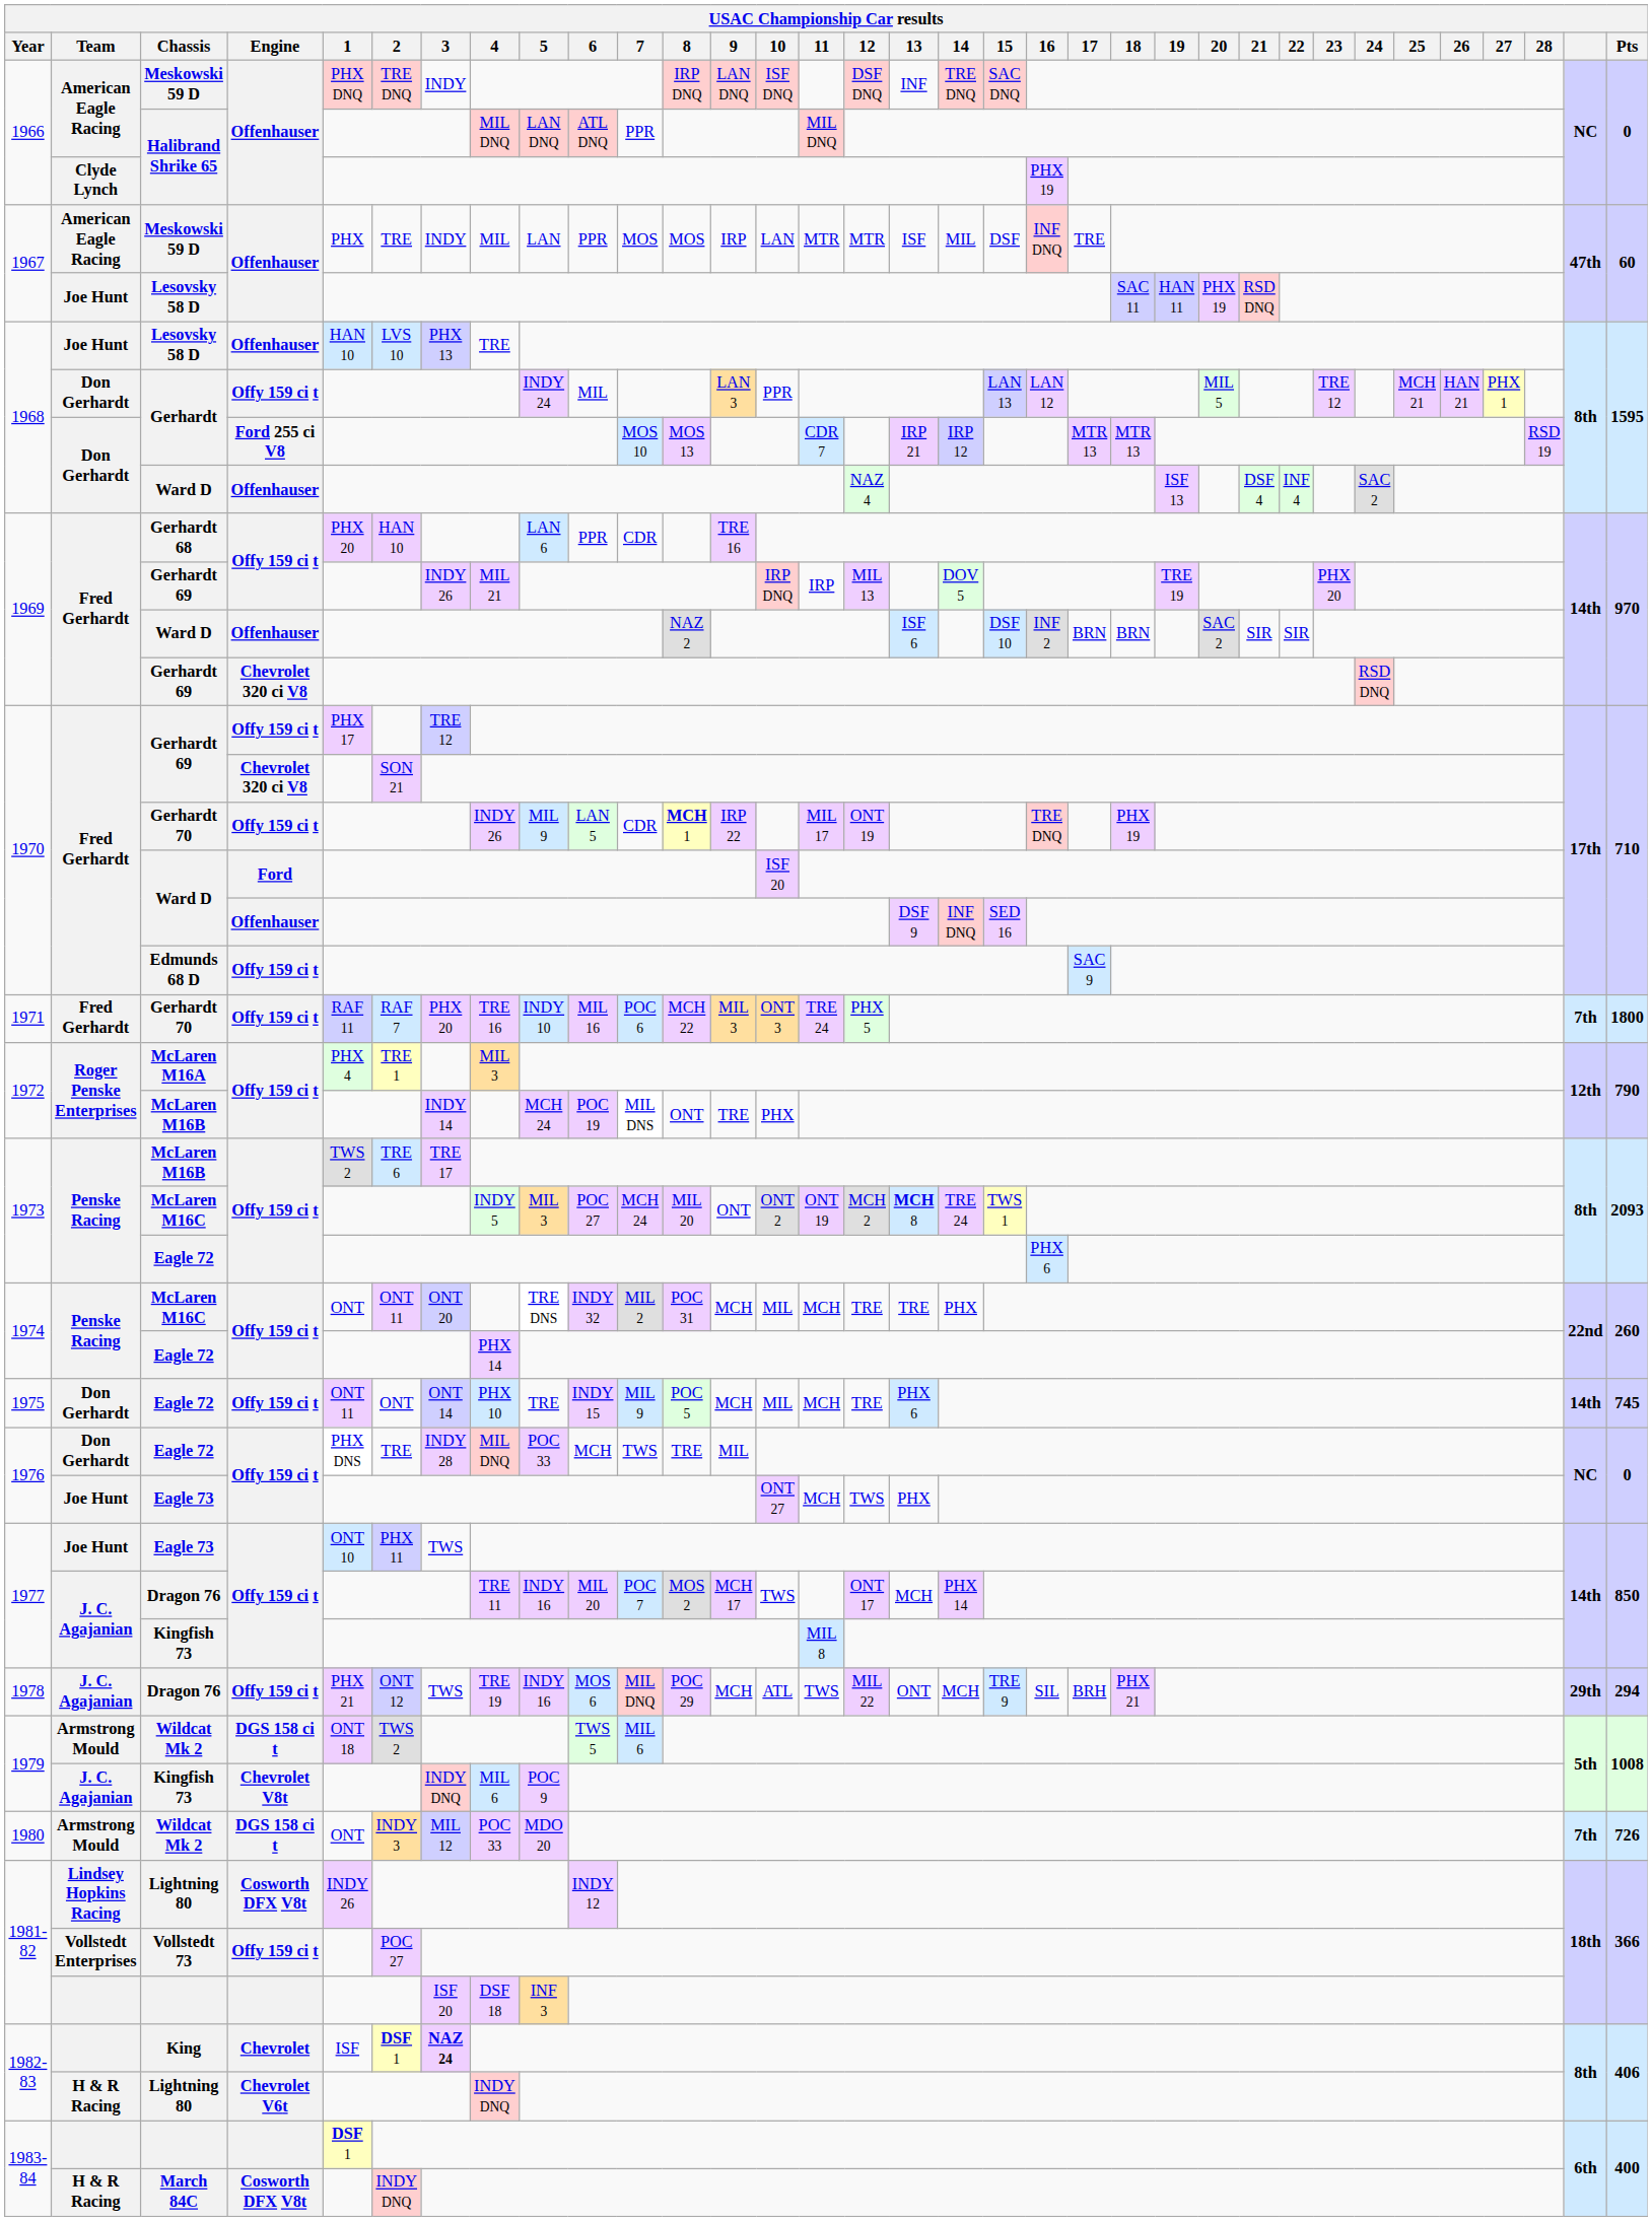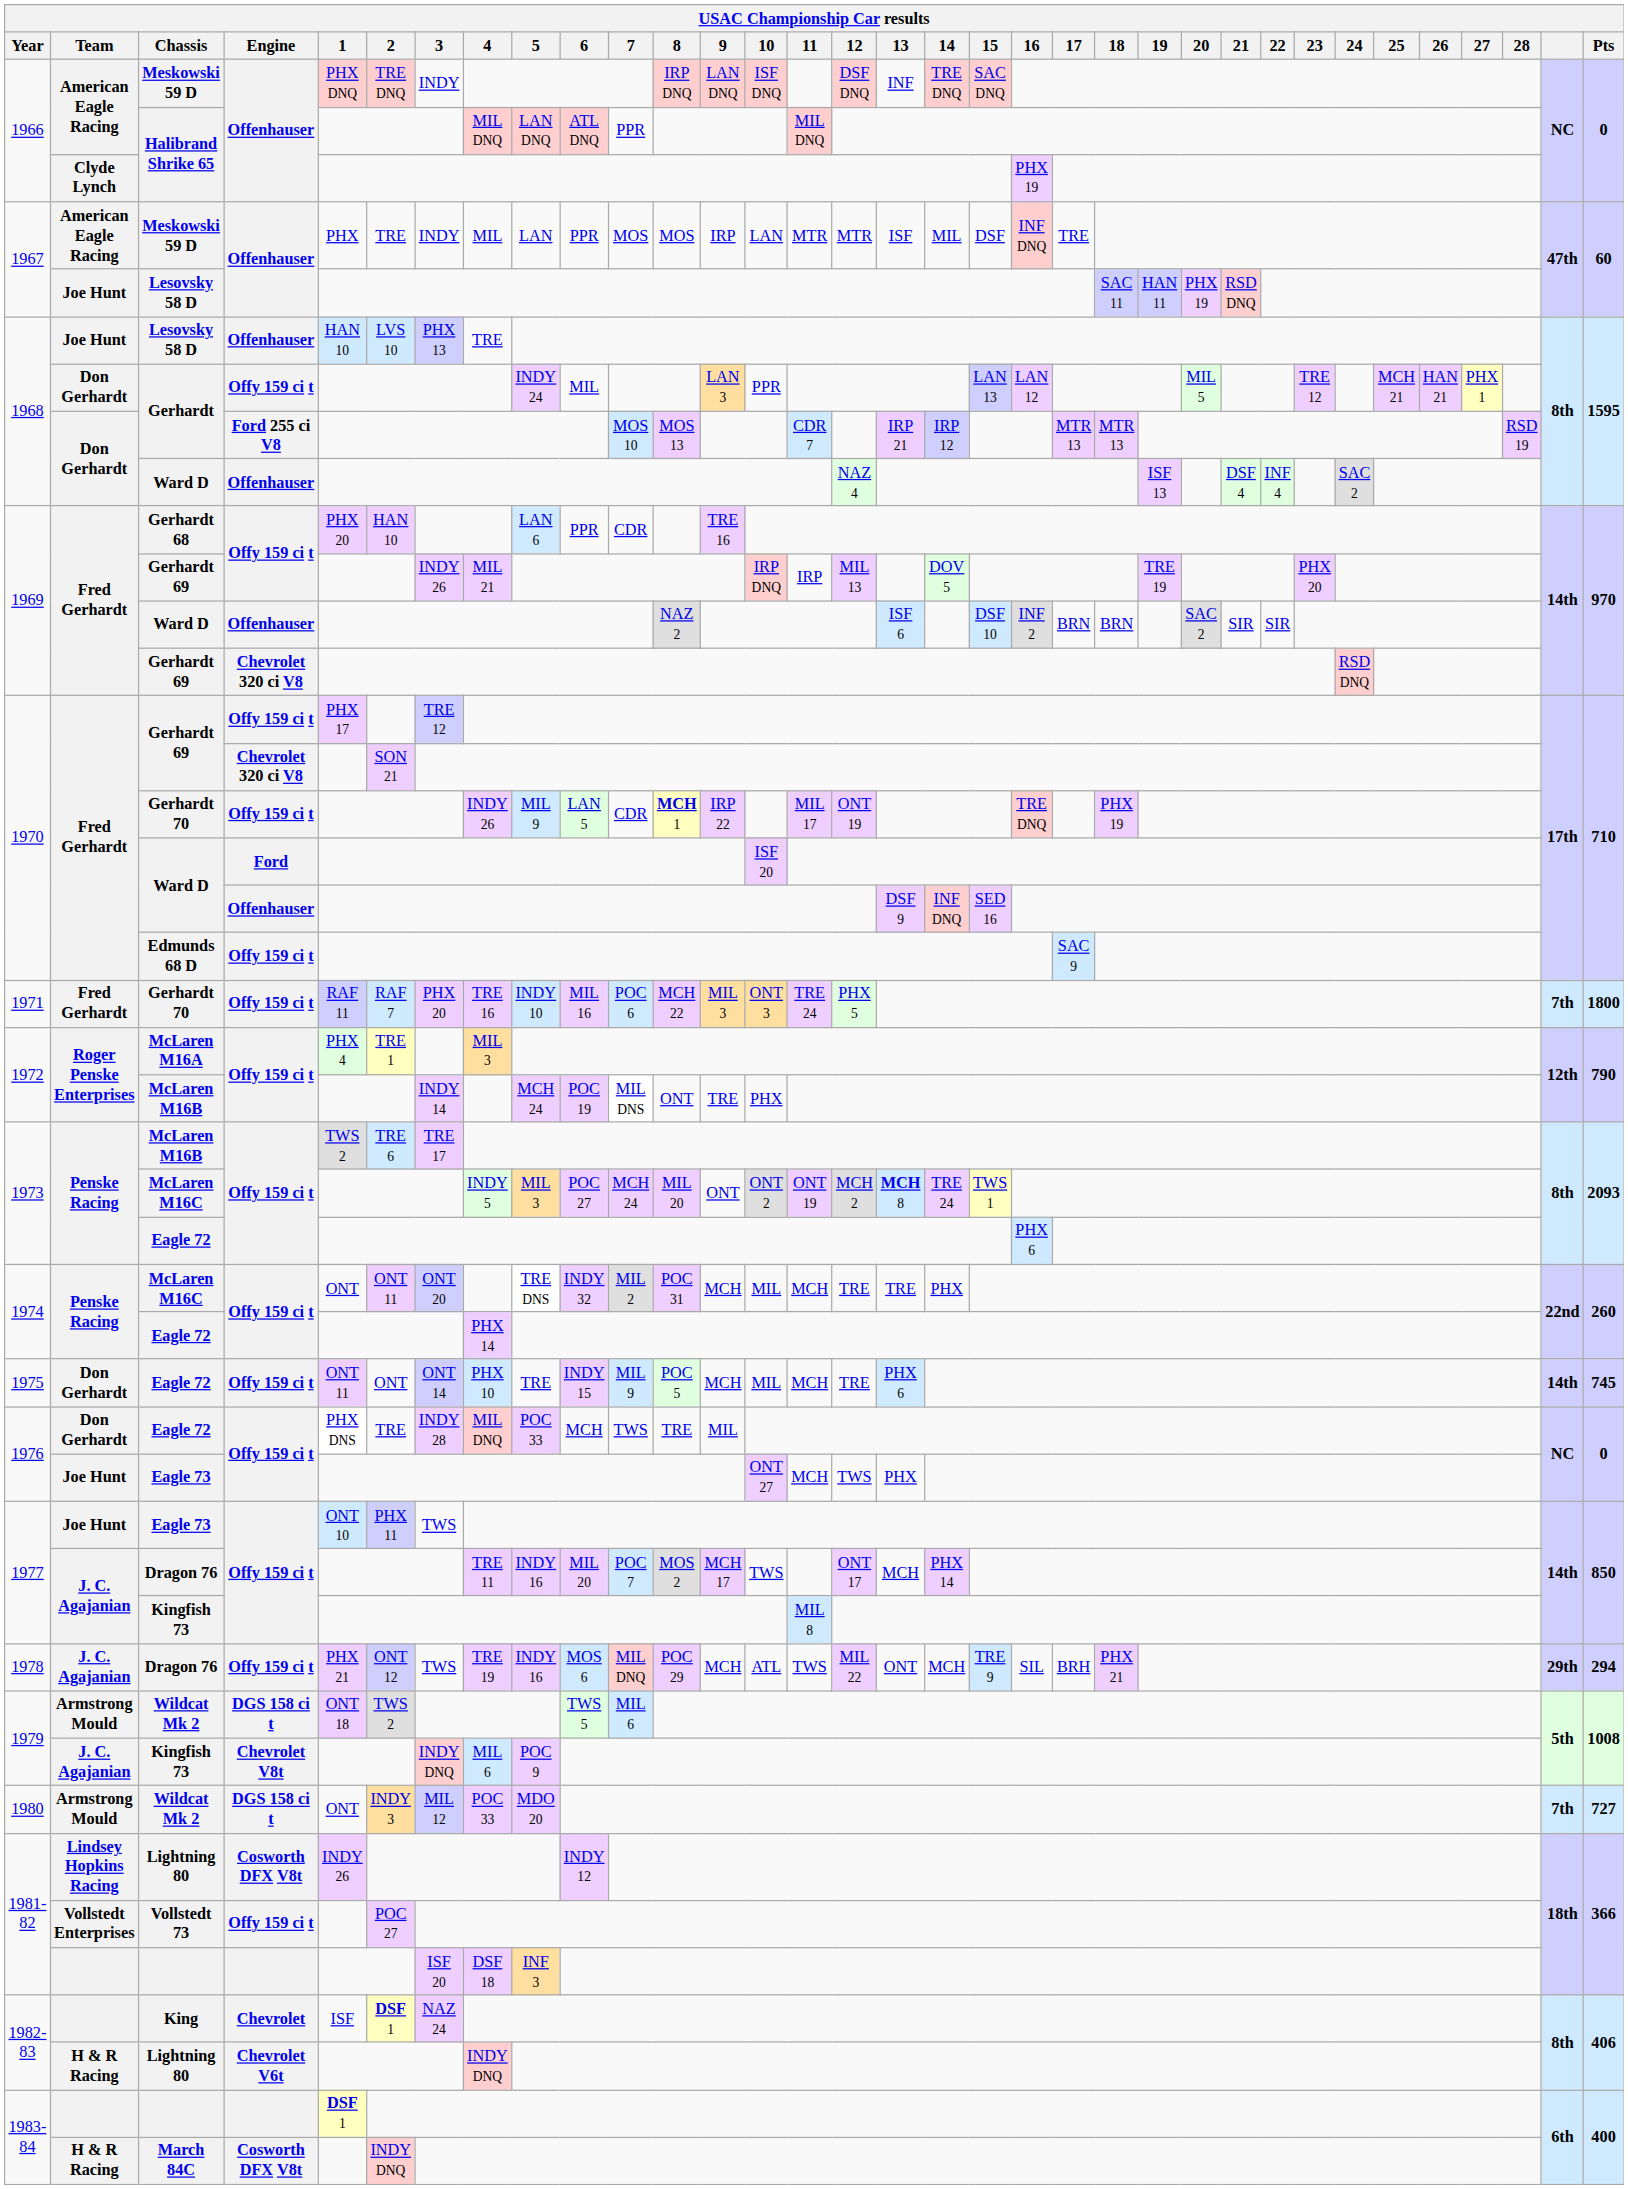1980 / Wildcat Mk 2 | Pts: 726 -> 727
King | 3: bold -> normal
